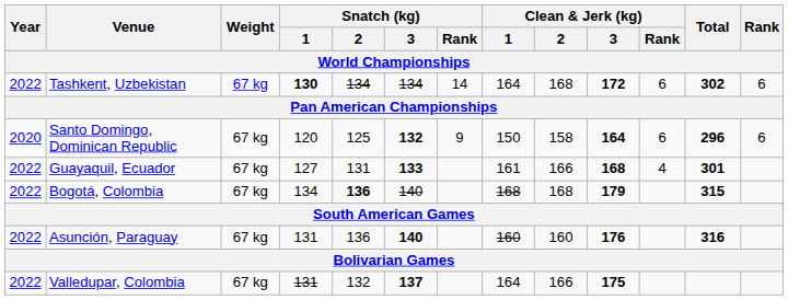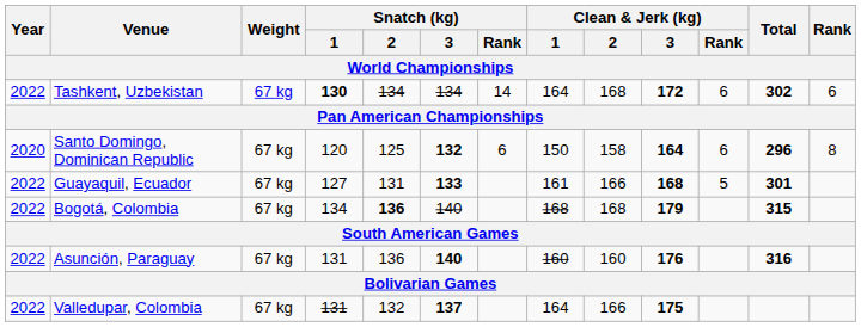Santo Domingo, Dominican Republic | Snatch (kg) / Rank: 9 -> 6
Santo Domingo, Dominican Republic | Rank: 6 -> 8
Guayaquil, Ecuador | Clean & Jerk (kg) / Rank: 4 -> 5
